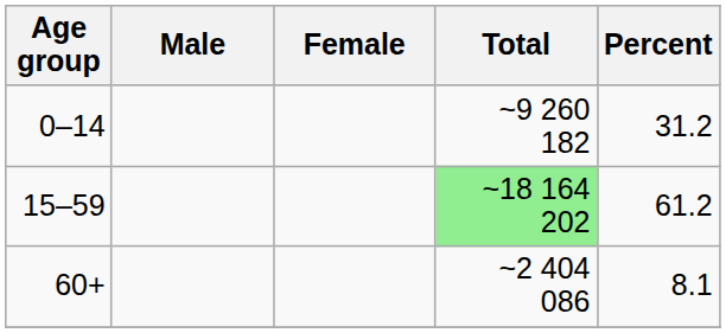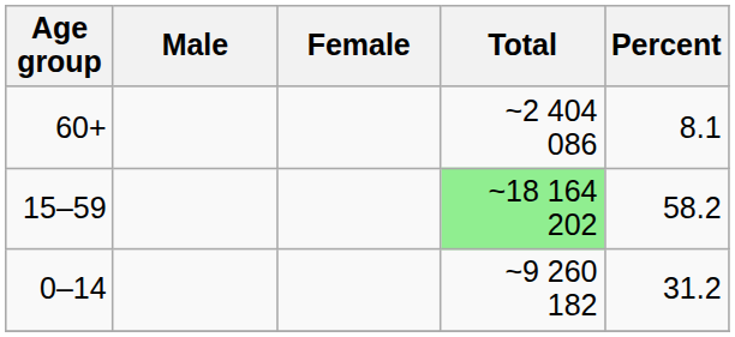rows swapped: 0–14 <-> 60+
15–59 | Percent: 61.2 -> 58.2
